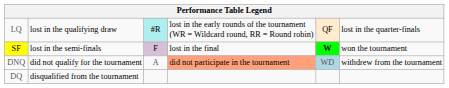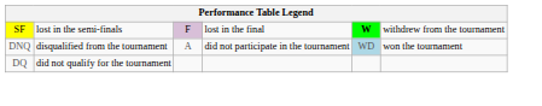- row: LQ | lost in the qualifying draw | #R | lost in the early rounds of the tournament (WR = Wildcard round, RR = Round robin) | QF | lost in the quarter-finals
SF | column 6: won the tournament -> withdrew from the tournament
DNQ | column 2: did not qualify for the tournament -> disqualified from the tournament
DNQ | column 4: lightsalmon background -> no background
DNQ | column 6: withdrew from the tournament -> won the tournament
DQ | column 2: disqualified from the tournament -> did not qualify for the tournament
